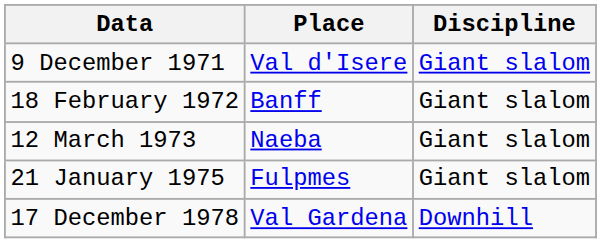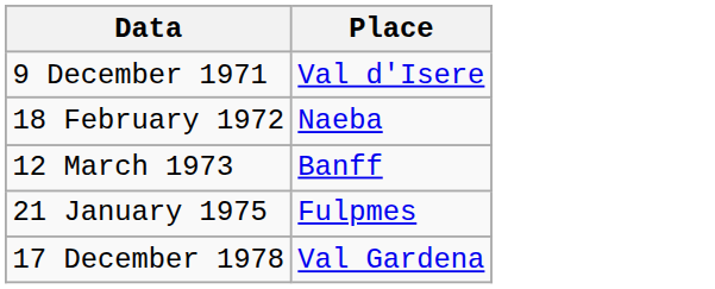- column: Discipline | Giant slalom | Giant slalom | Giant slalom | Giant slalom | Downhill
18 February 1972 | Place: Banff -> Naeba
12 March 1973 | Place: Naeba -> Banff
